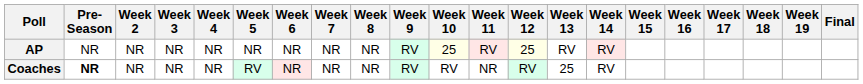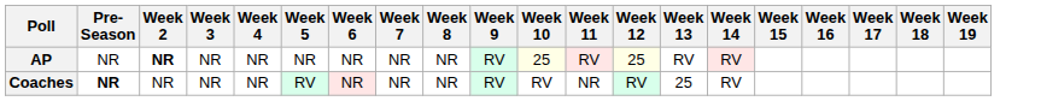- column: Final
AP | Week 2: normal -> bold
